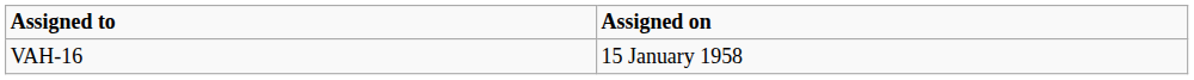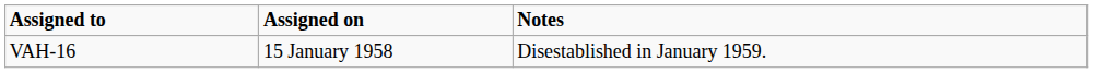+ column: Notes | Disestablished in January 1959.
